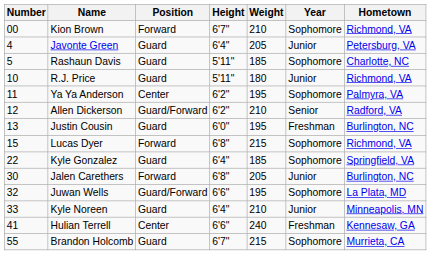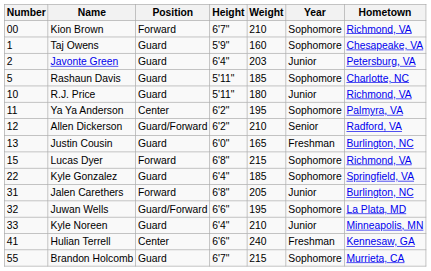+ row: 1 | Taj Owens | Guard | 5'9" | 160 | Sophomore | Chesapeake, VA
Javonte Green | Number: 4 -> 2
Javonte Green | Weight: 205 -> 203
Justin Cousin | Weight: 195 -> 165
Jalen Carethers | Number: 30 -> 31
